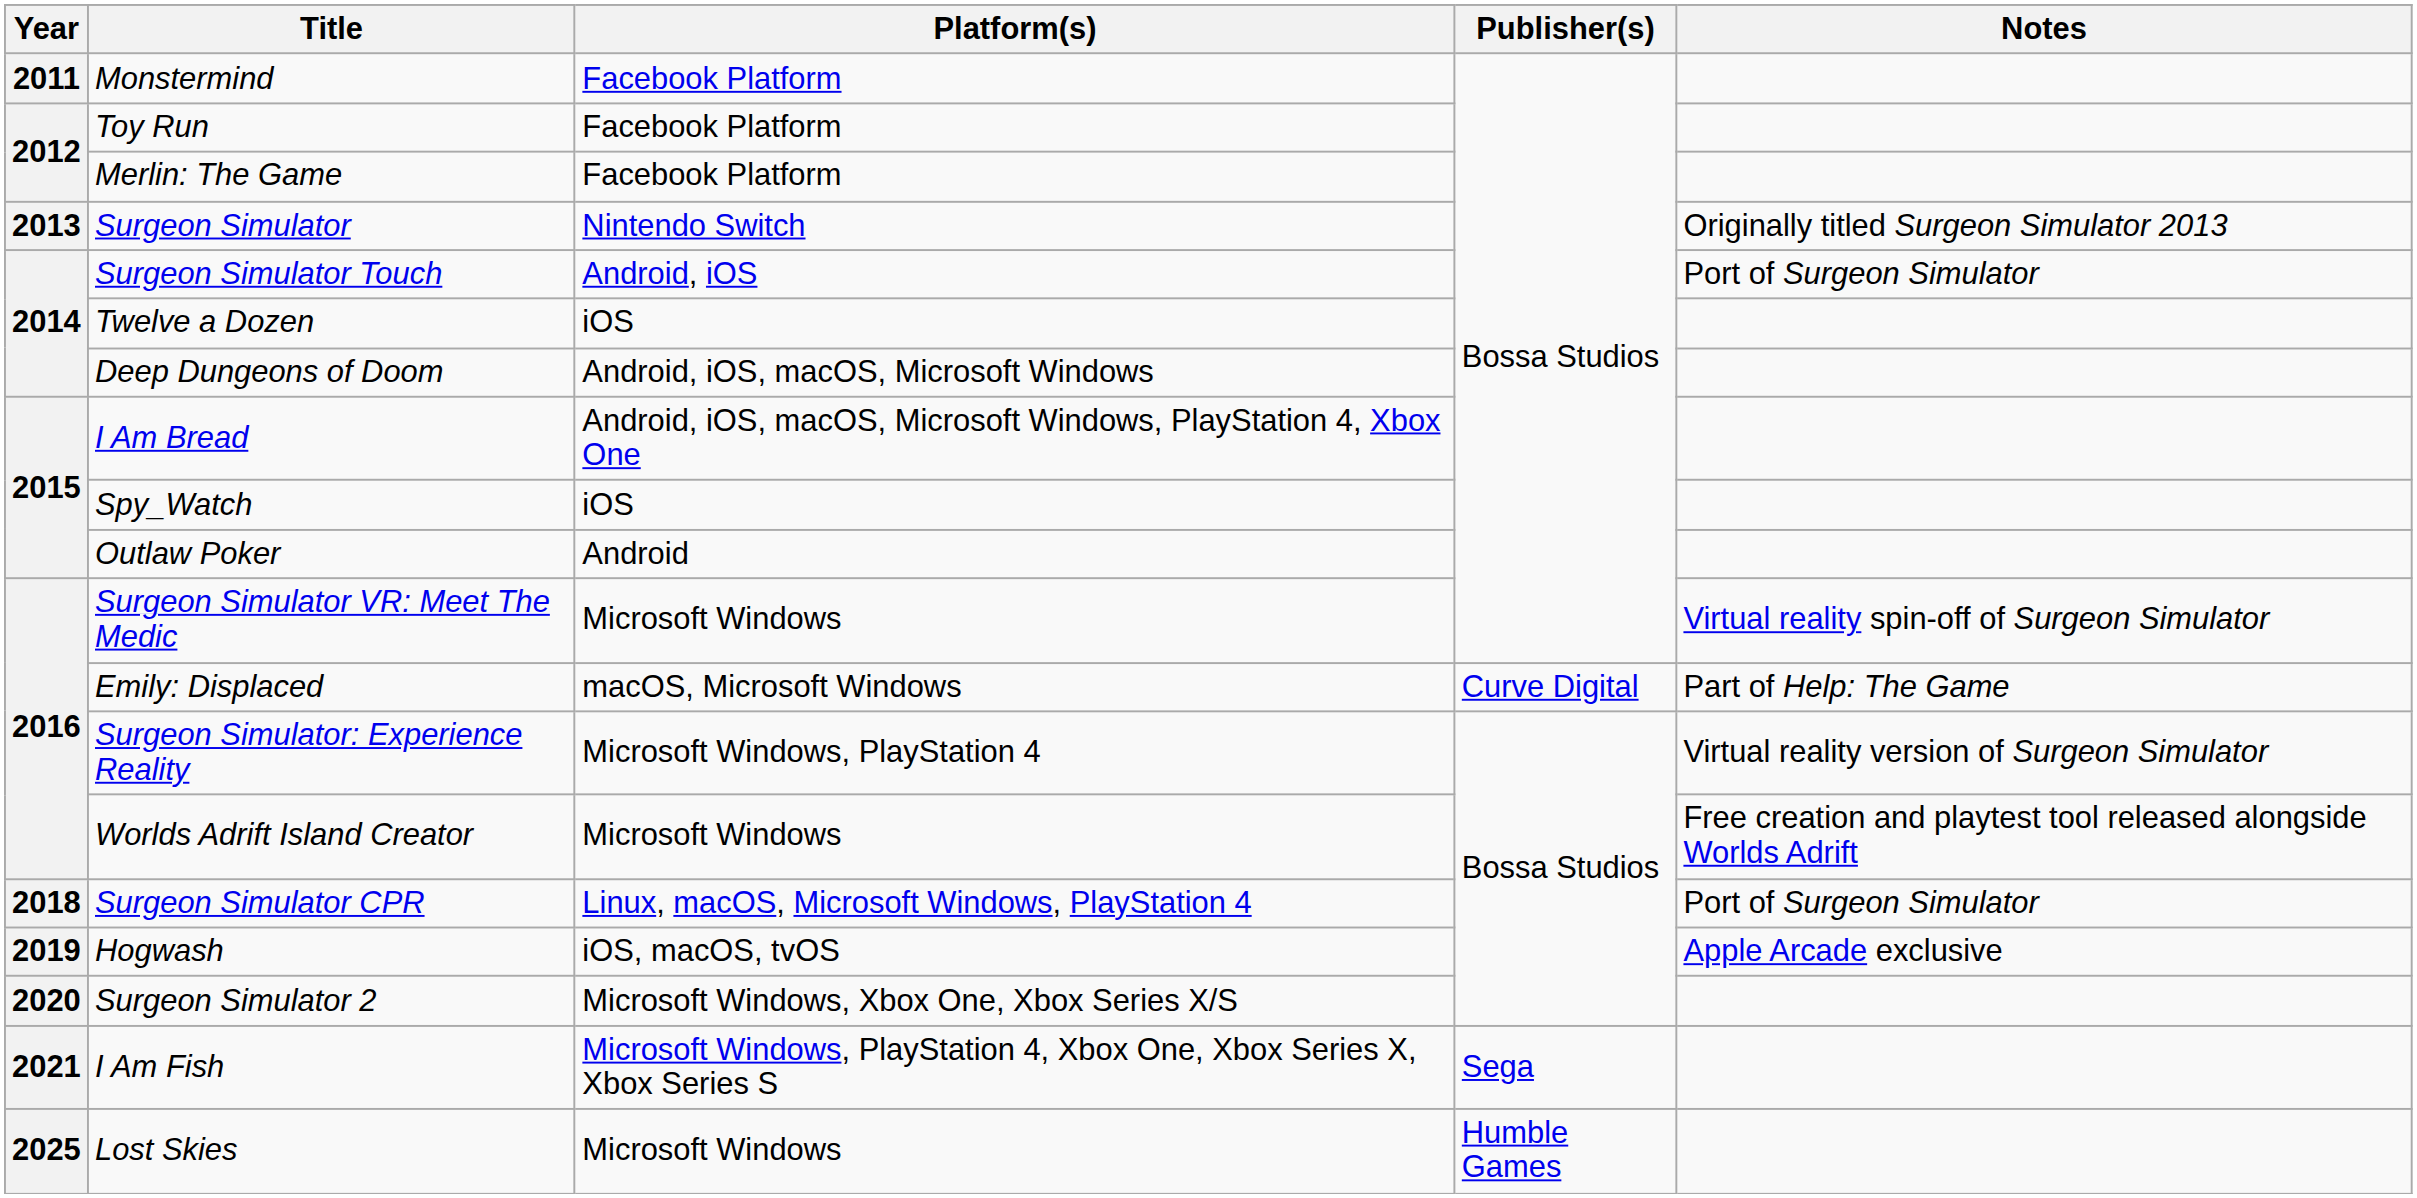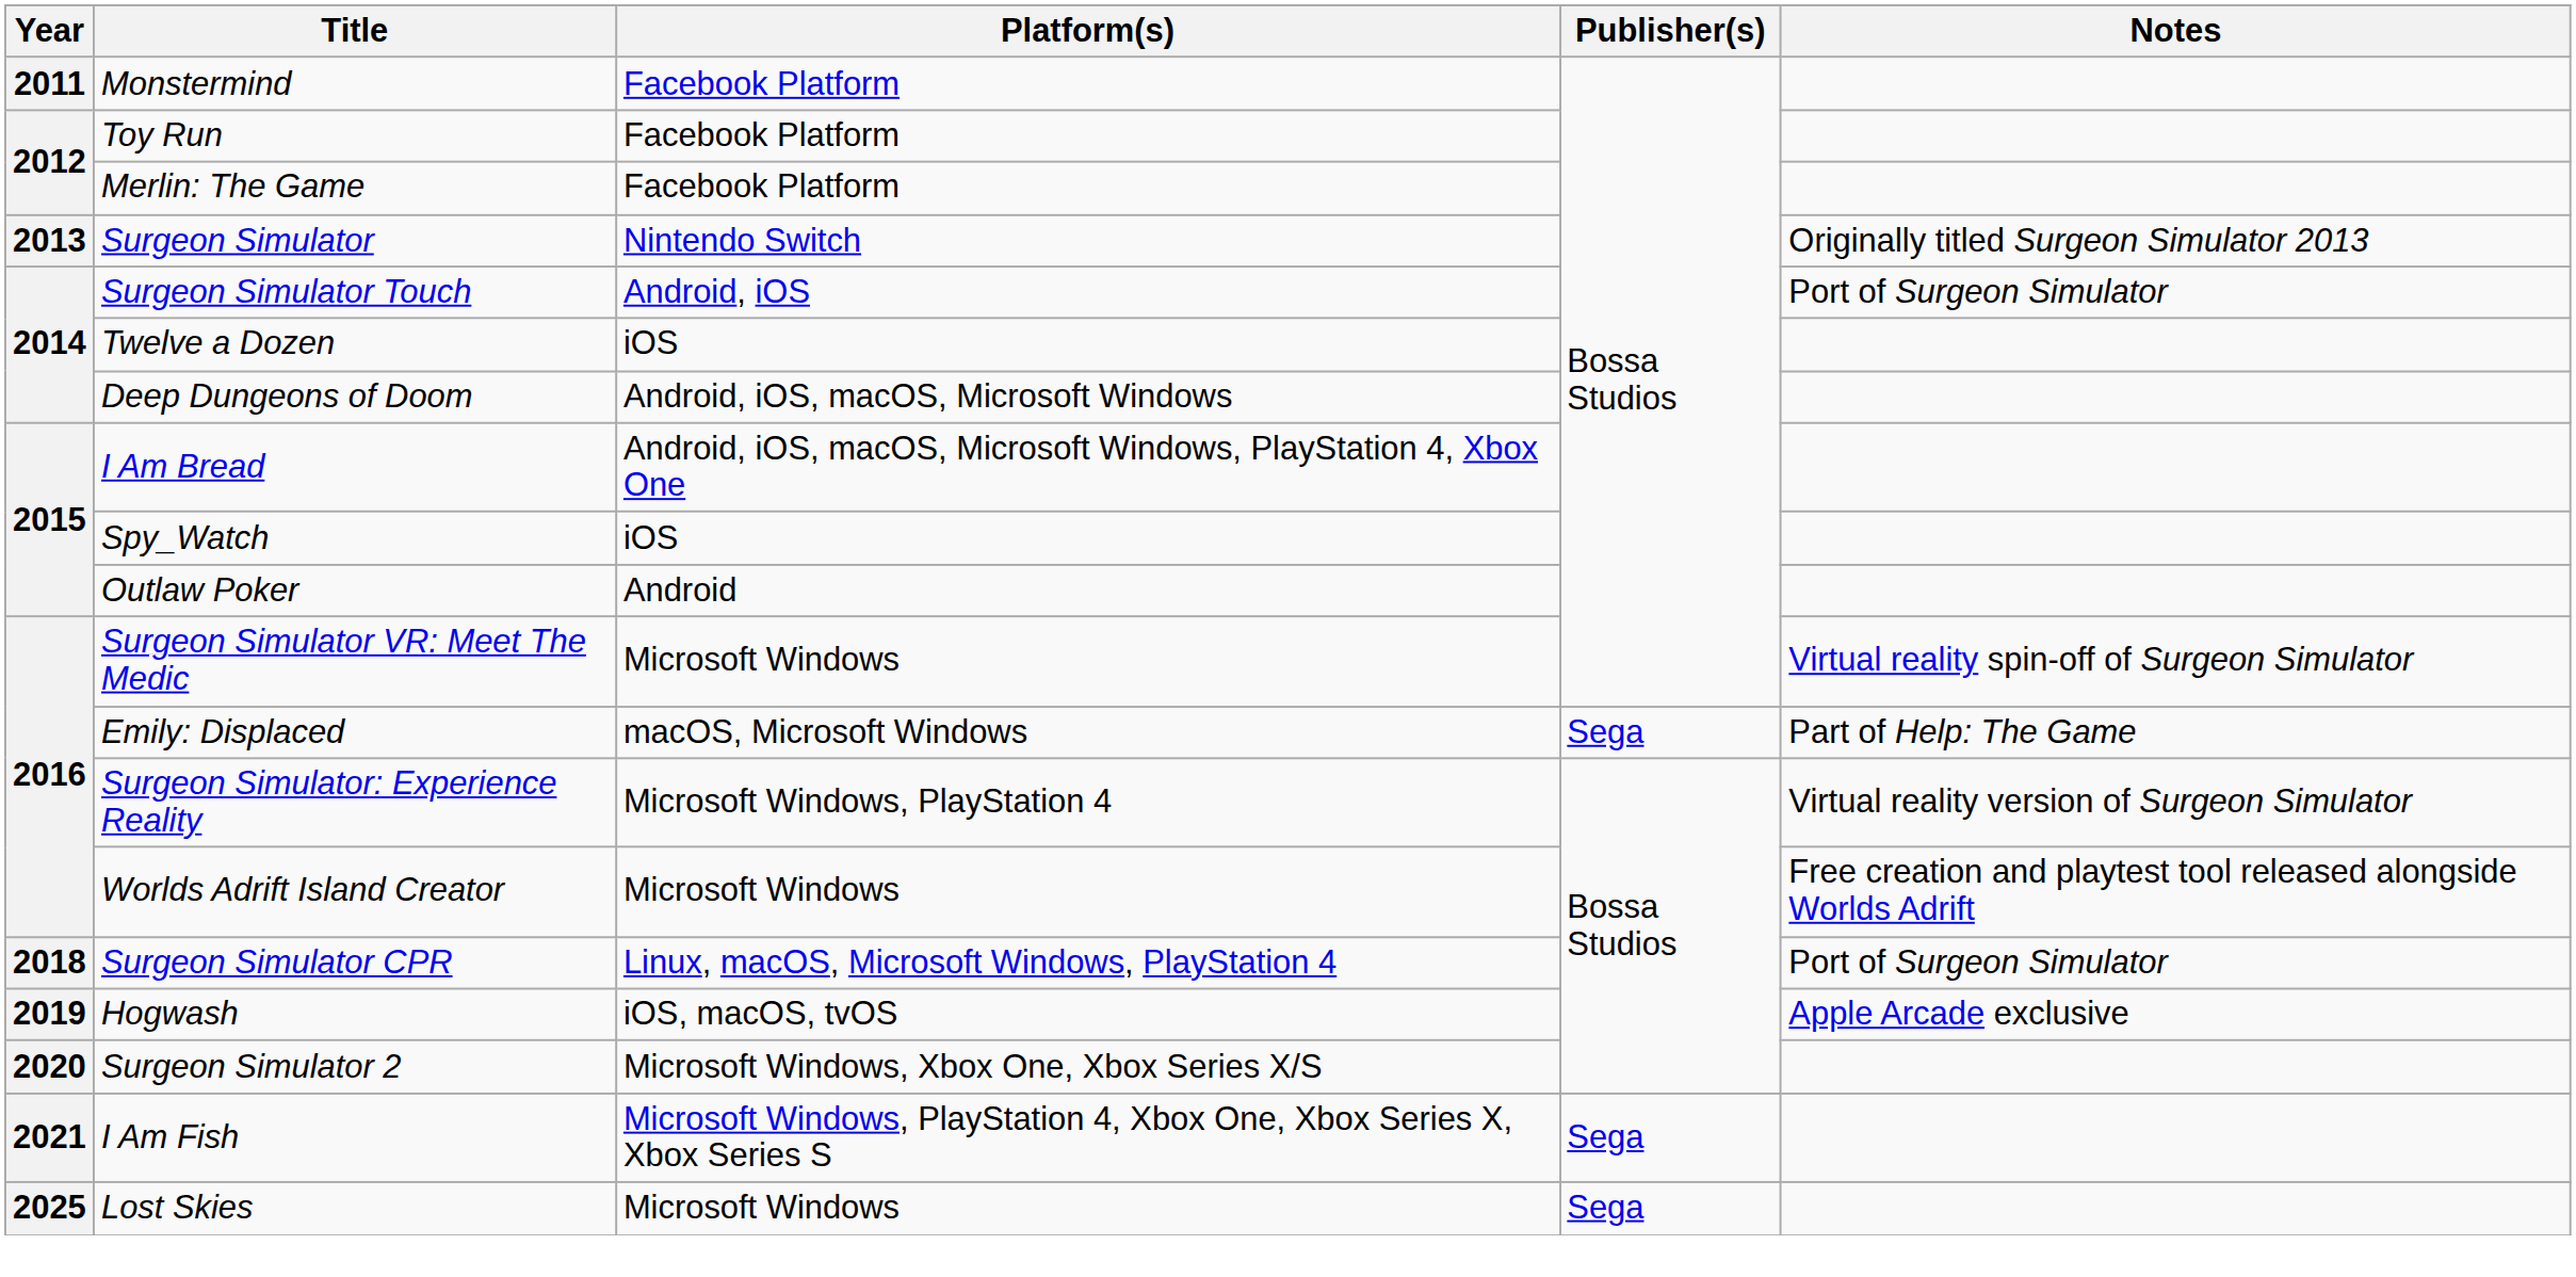Emily: Displaced | Publisher(s): Curve Digital -> Sega
Lost Skies | Publisher(s): Humble Games -> Sega
